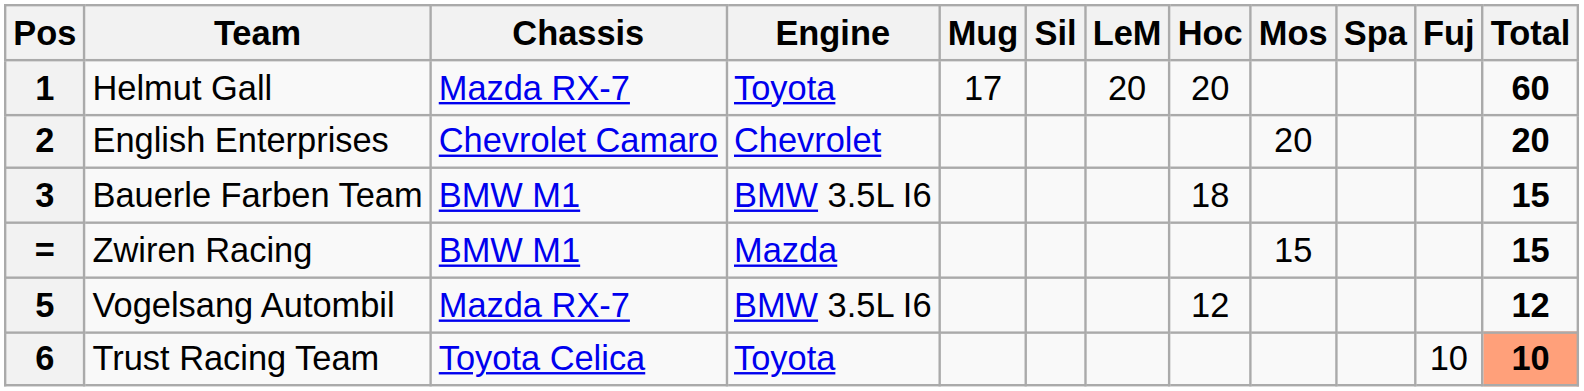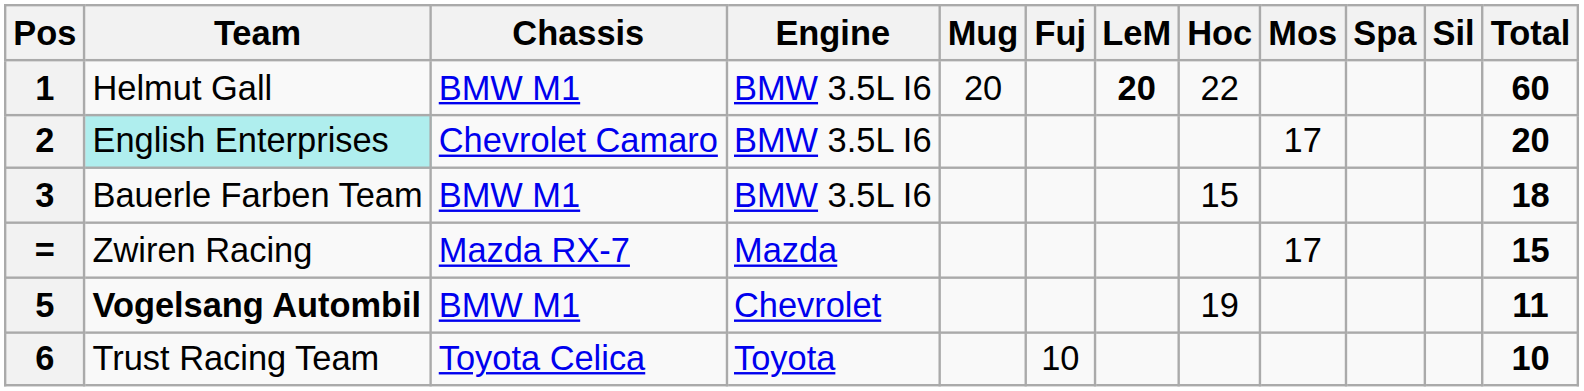columns swapped: Sil <-> Fuj
1 | Chassis: Mazda RX-7 -> BMW M1
1 | Engine: Toyota -> BMW 3.5L I6
1 | Mug: 17 -> 20
1 | LeM: normal -> bold
1 | Hoc: 20 -> 22
2 | Team: no background -> paleturquoise background
2 | Engine: Chevrolet -> BMW 3.5L I6
2 | Mos: 20 -> 17
3 | Hoc: 18 -> 15
3 | Total: 15 -> 18
= | Chassis: BMW M1 -> Mazda RX-7
= | Mos: 15 -> 17
5 | Team: normal -> bold
5 | Chassis: Mazda RX-7 -> BMW M1
5 | Engine: BMW 3.5L I6 -> Chevrolet
5 | Hoc: 12 -> 19
5 | Total: 12 -> 11
6 | Total: lightsalmon background -> no background
